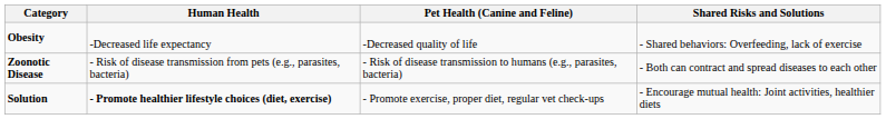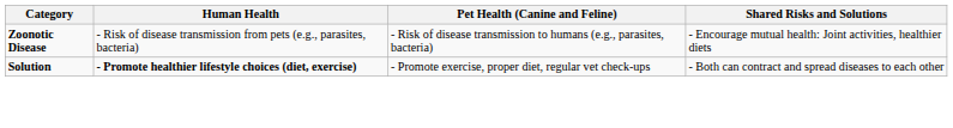- row: Obesity | -Decreased life expectancy | -Decreased quality of life | - Shared behaviors: Overfeeding, lack of exercise
Zoonotic Disease | Shared Risks and Solutions: - Both can contract and spread diseases to each other -> - Encourage mutual health: Joint activities, healthier diets
Solution | Shared Risks and Solutions: - Encourage mutual health: Joint activities, healthier diets -> - Both can contract and spread diseases to each other
